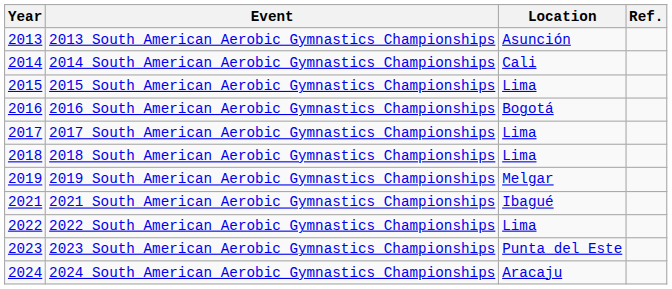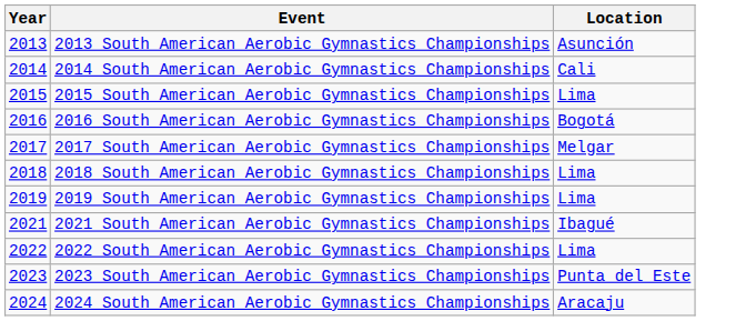- column: Ref.
2017 South American Aerobic Gymnastics Championships | Location: Lima -> Melgar
2019 South American Aerobic Gymnastics Championships | Location: Melgar -> Lima
